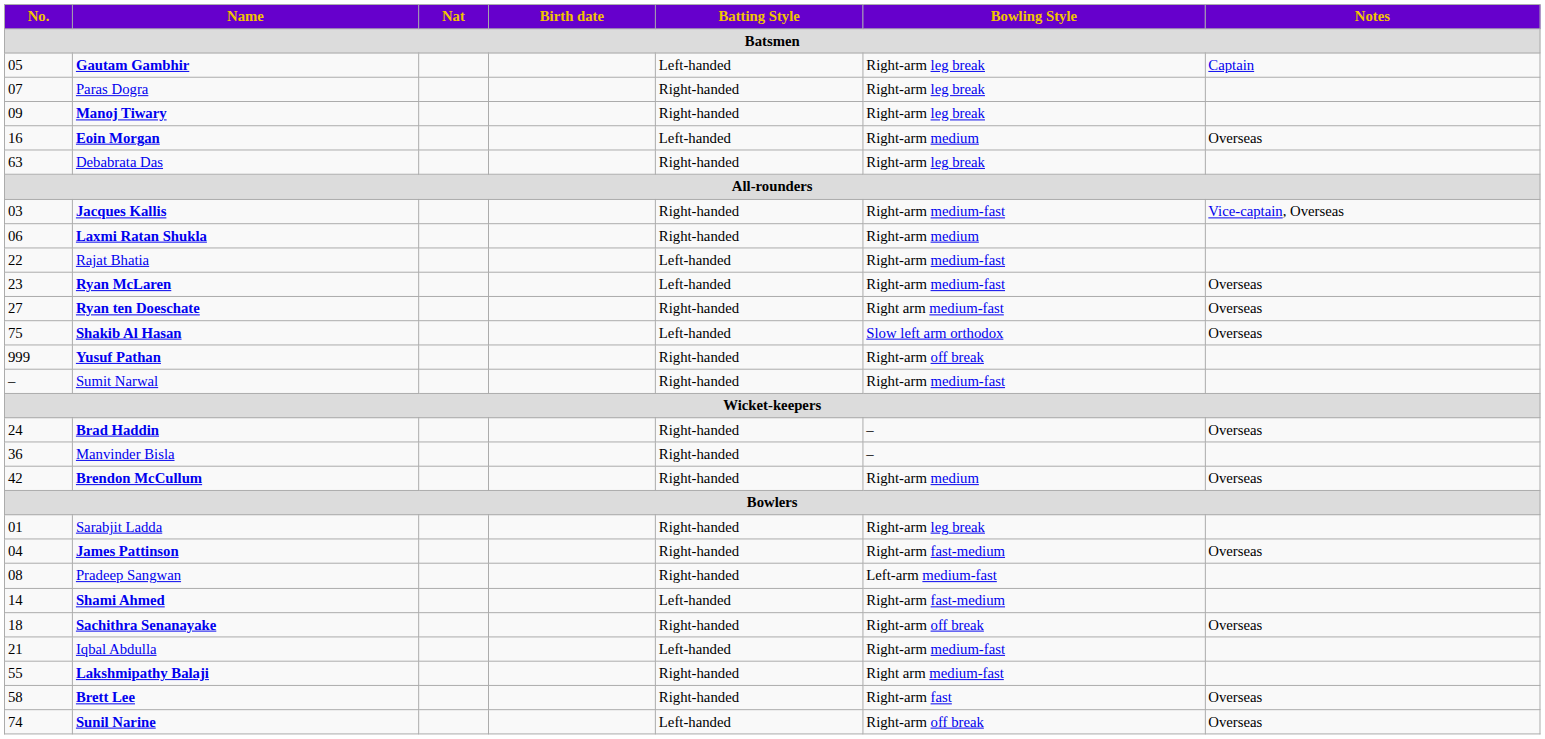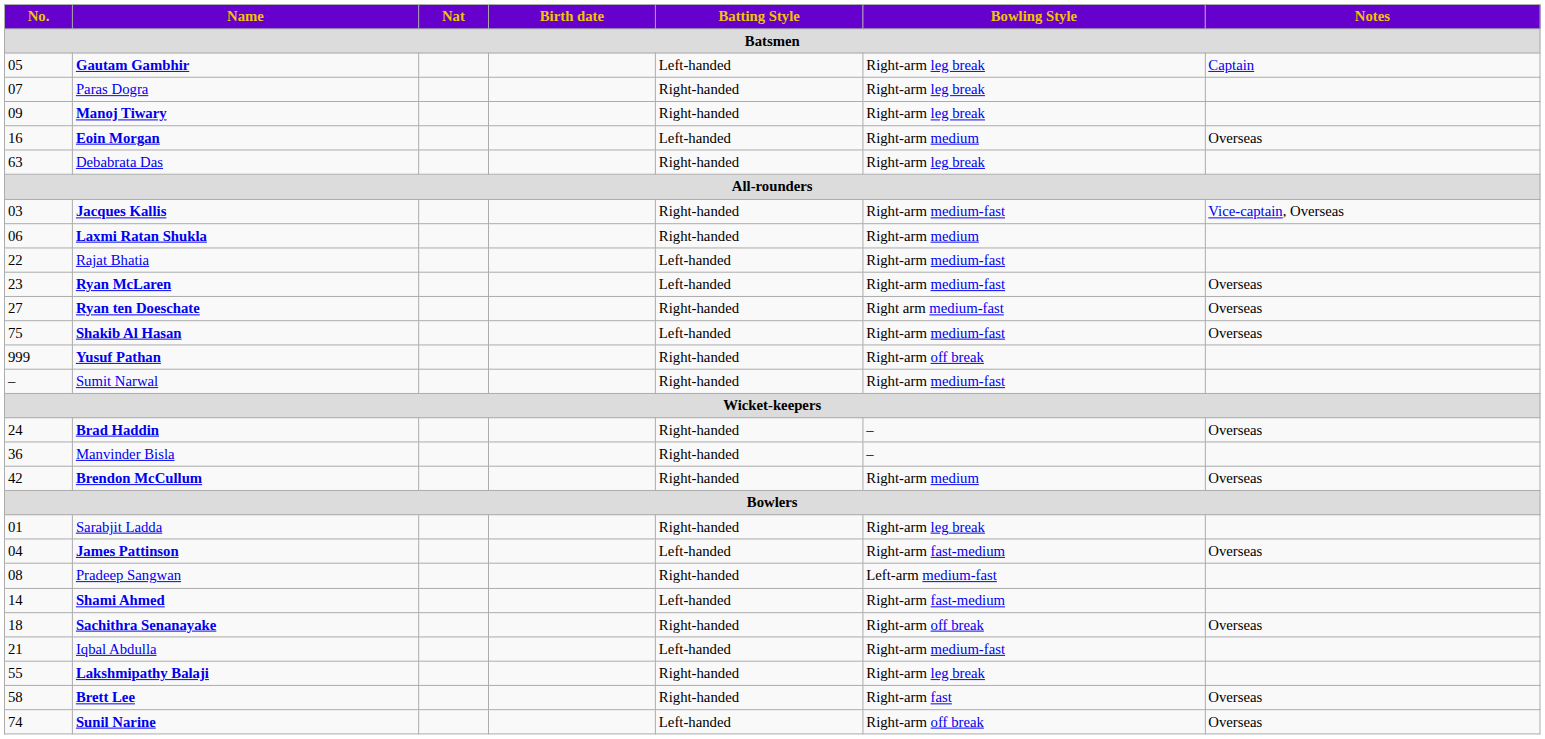Shakib Al Hasan | Bowling Style: Slow left arm orthodox -> Right-arm medium-fast
James Pattinson | Batting Style: Right-handed -> Left-handed
Lakshmipathy Balaji | Bowling Style: Right arm medium-fast -> Right-arm leg break
